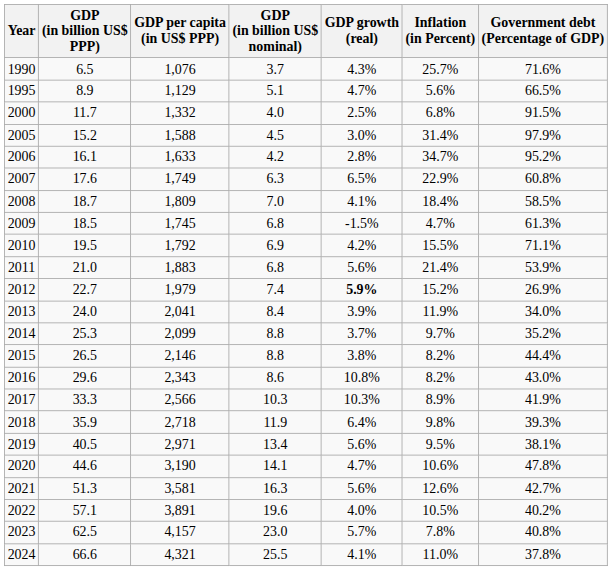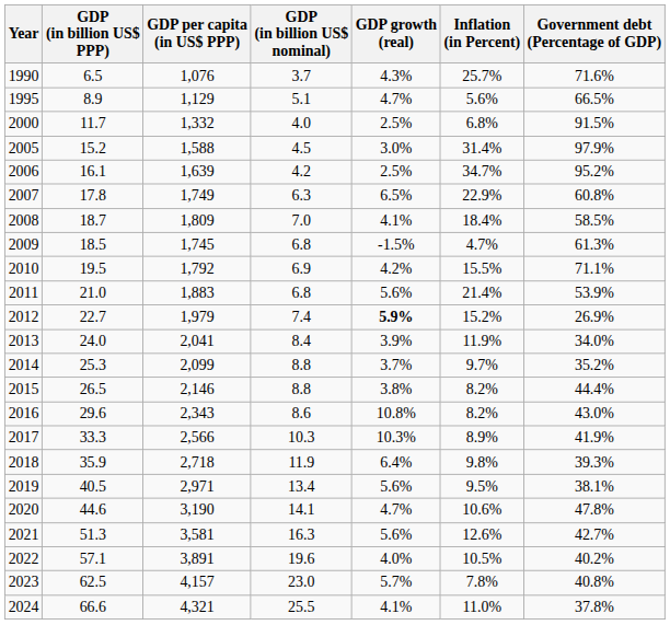2006 | GDP per capita (in US$ PPP): 1,633 -> 1,639
2006 | GDP growth (real): 2.8% -> 2.5%
2007 | GDP (in billion US$ PPP): 17.6 -> 17.8
